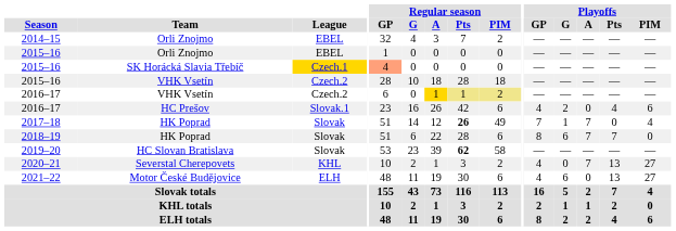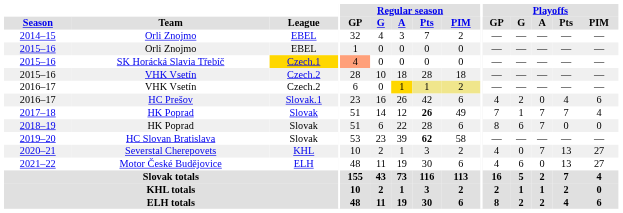2017–18 | Playoffs / Pts: 0 -> 7
2018–19 | Playoffs / Pts: 7 -> 0
